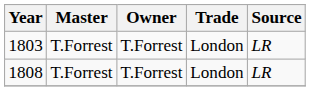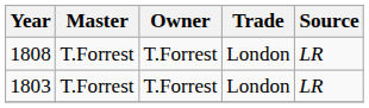rows swapped: 1803 <-> 1808
